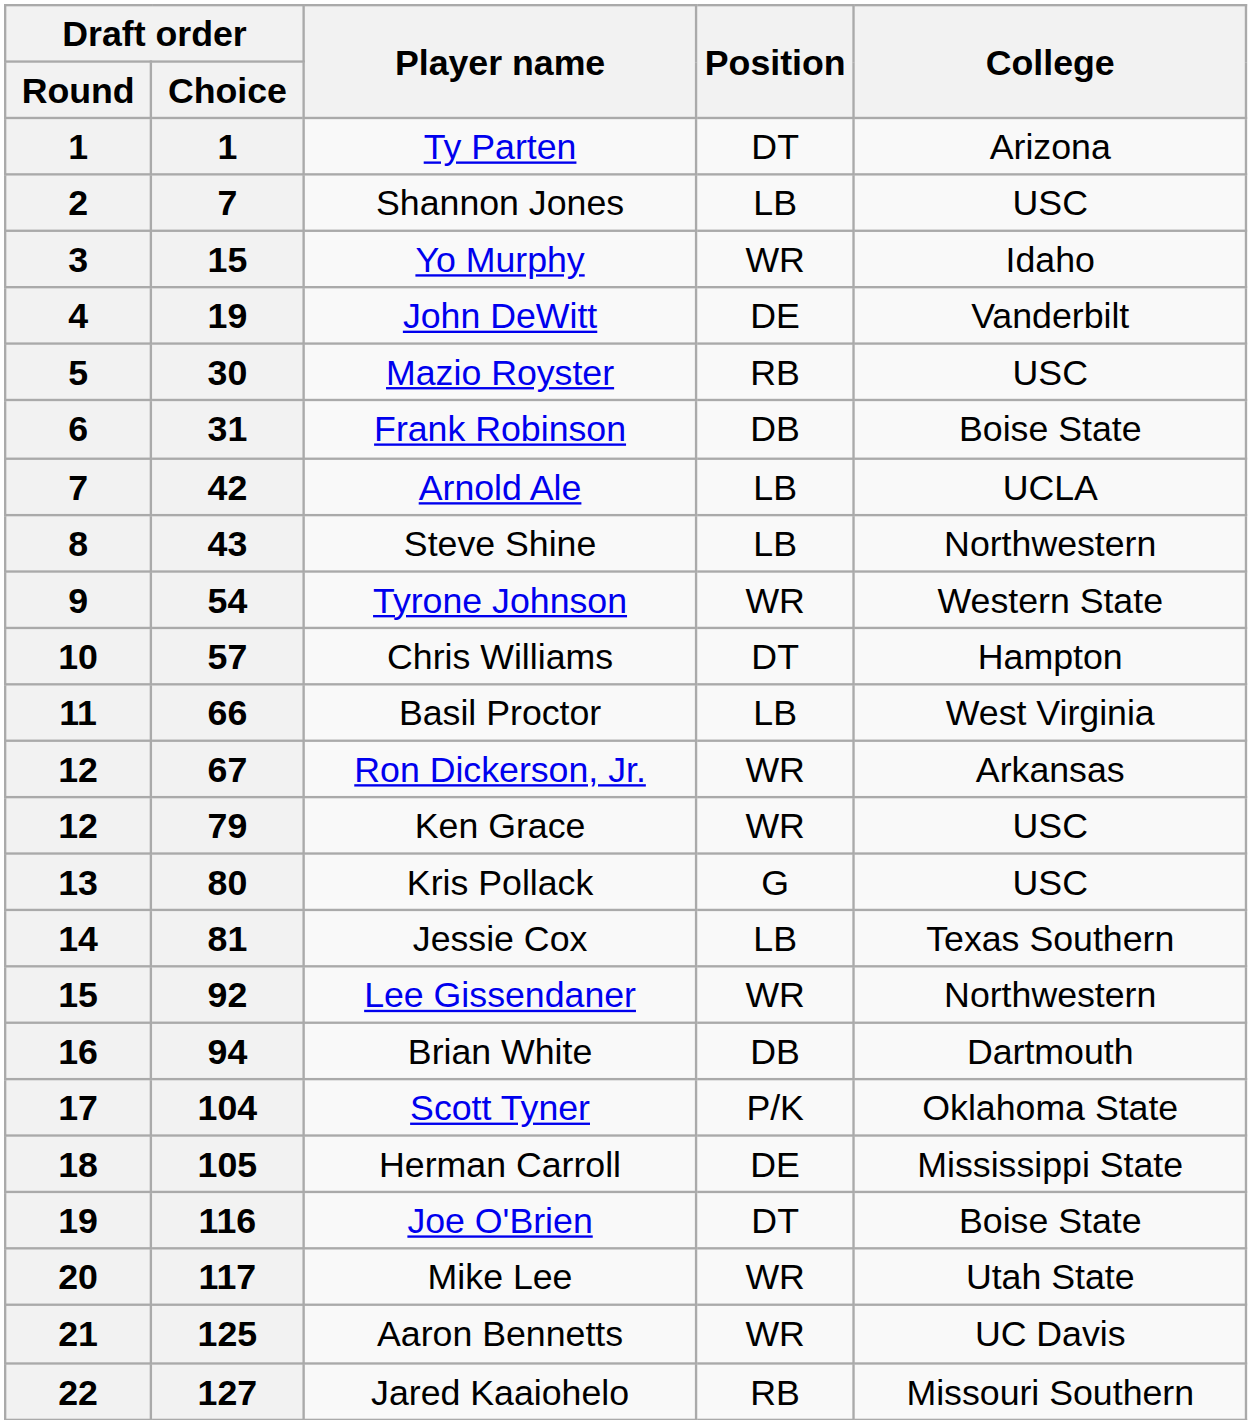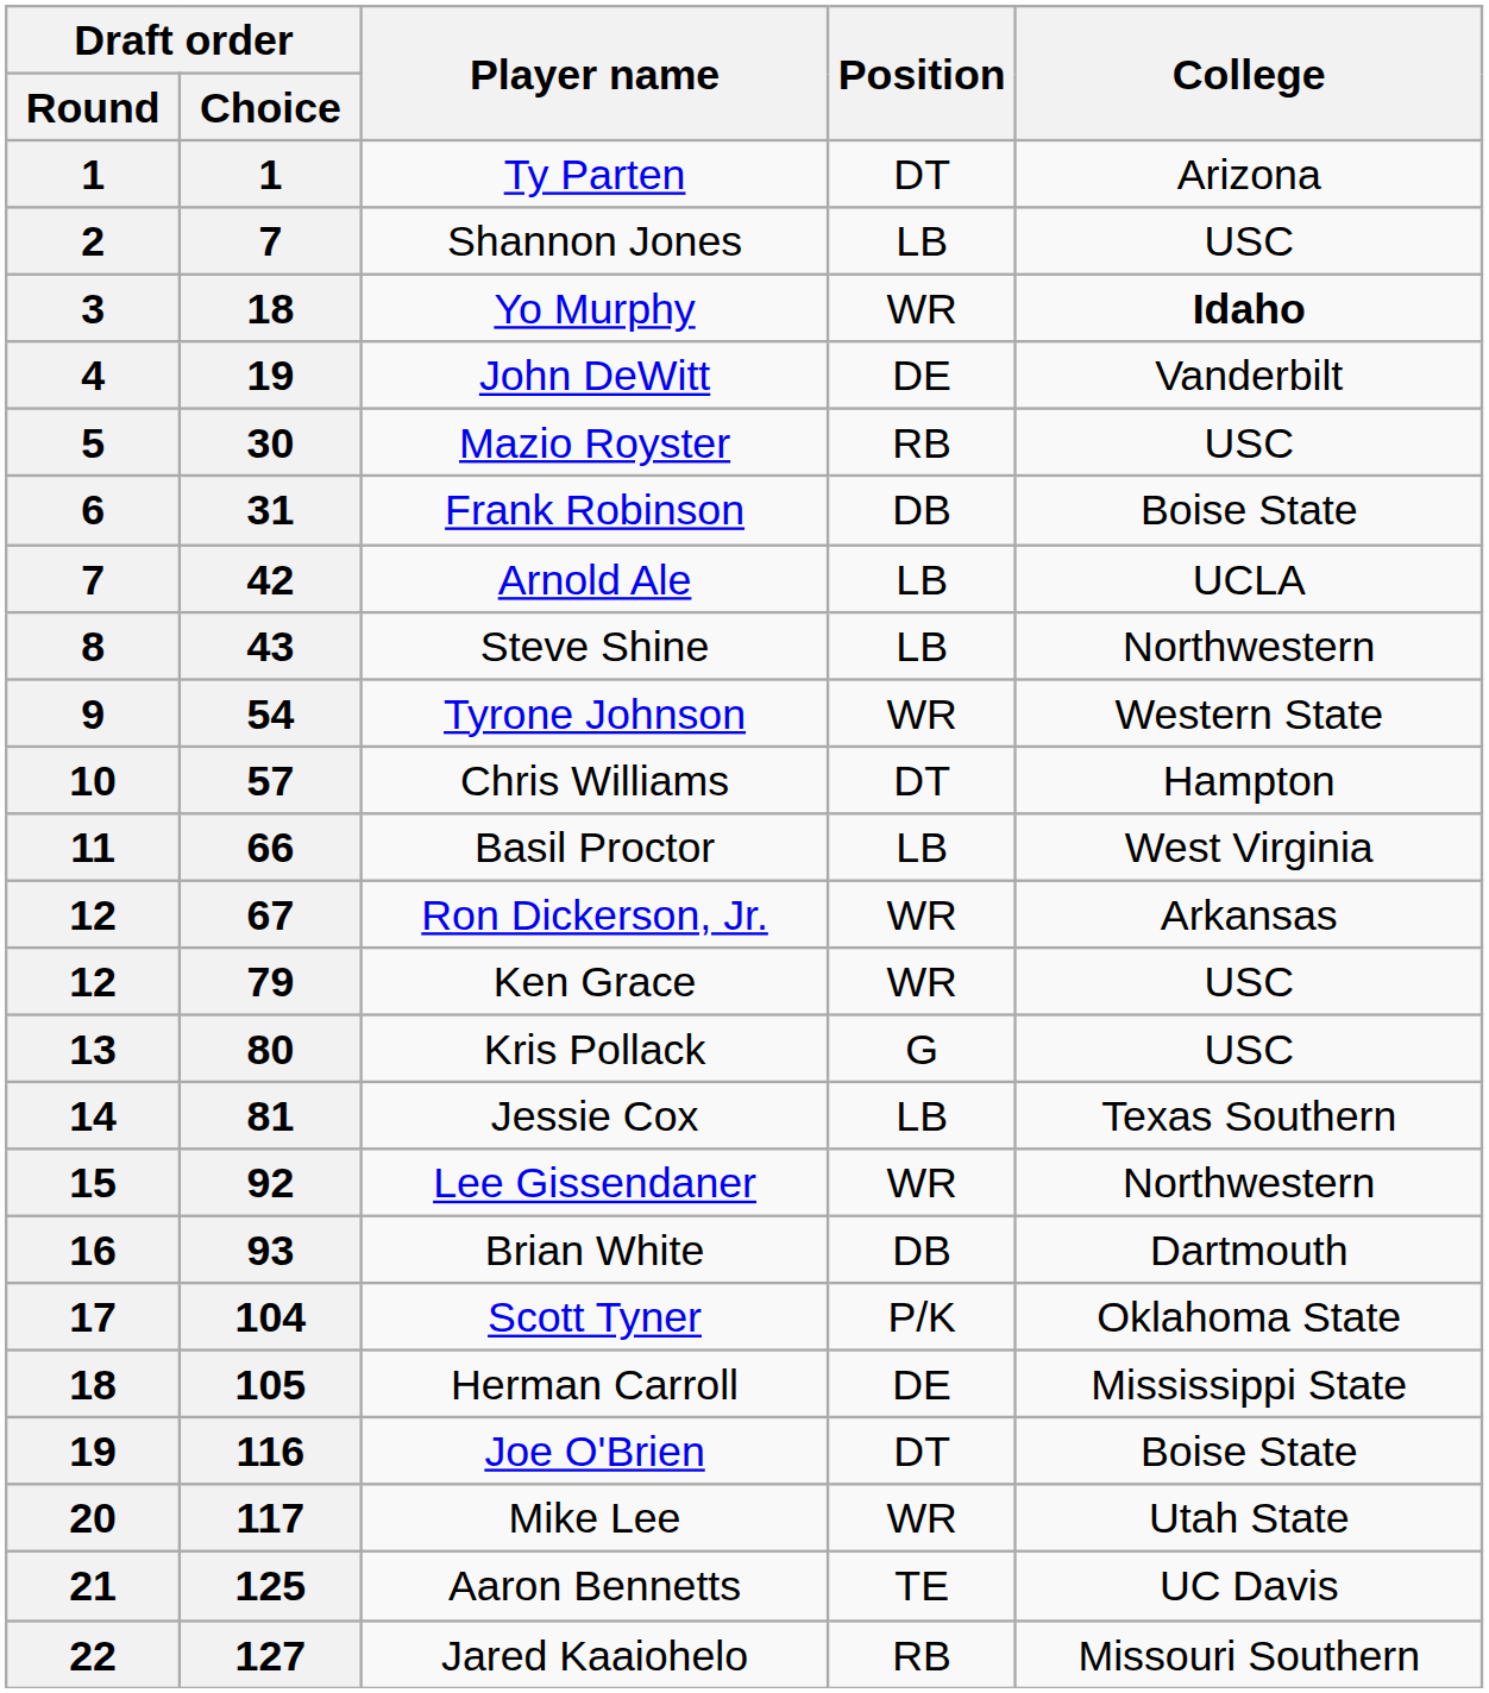Yo Murphy | Draft order / Choice: 15 -> 18
Yo Murphy | College: normal -> bold
Brian White | Draft order / Choice: 94 -> 93
Aaron Bennetts | Position: WR -> TE
